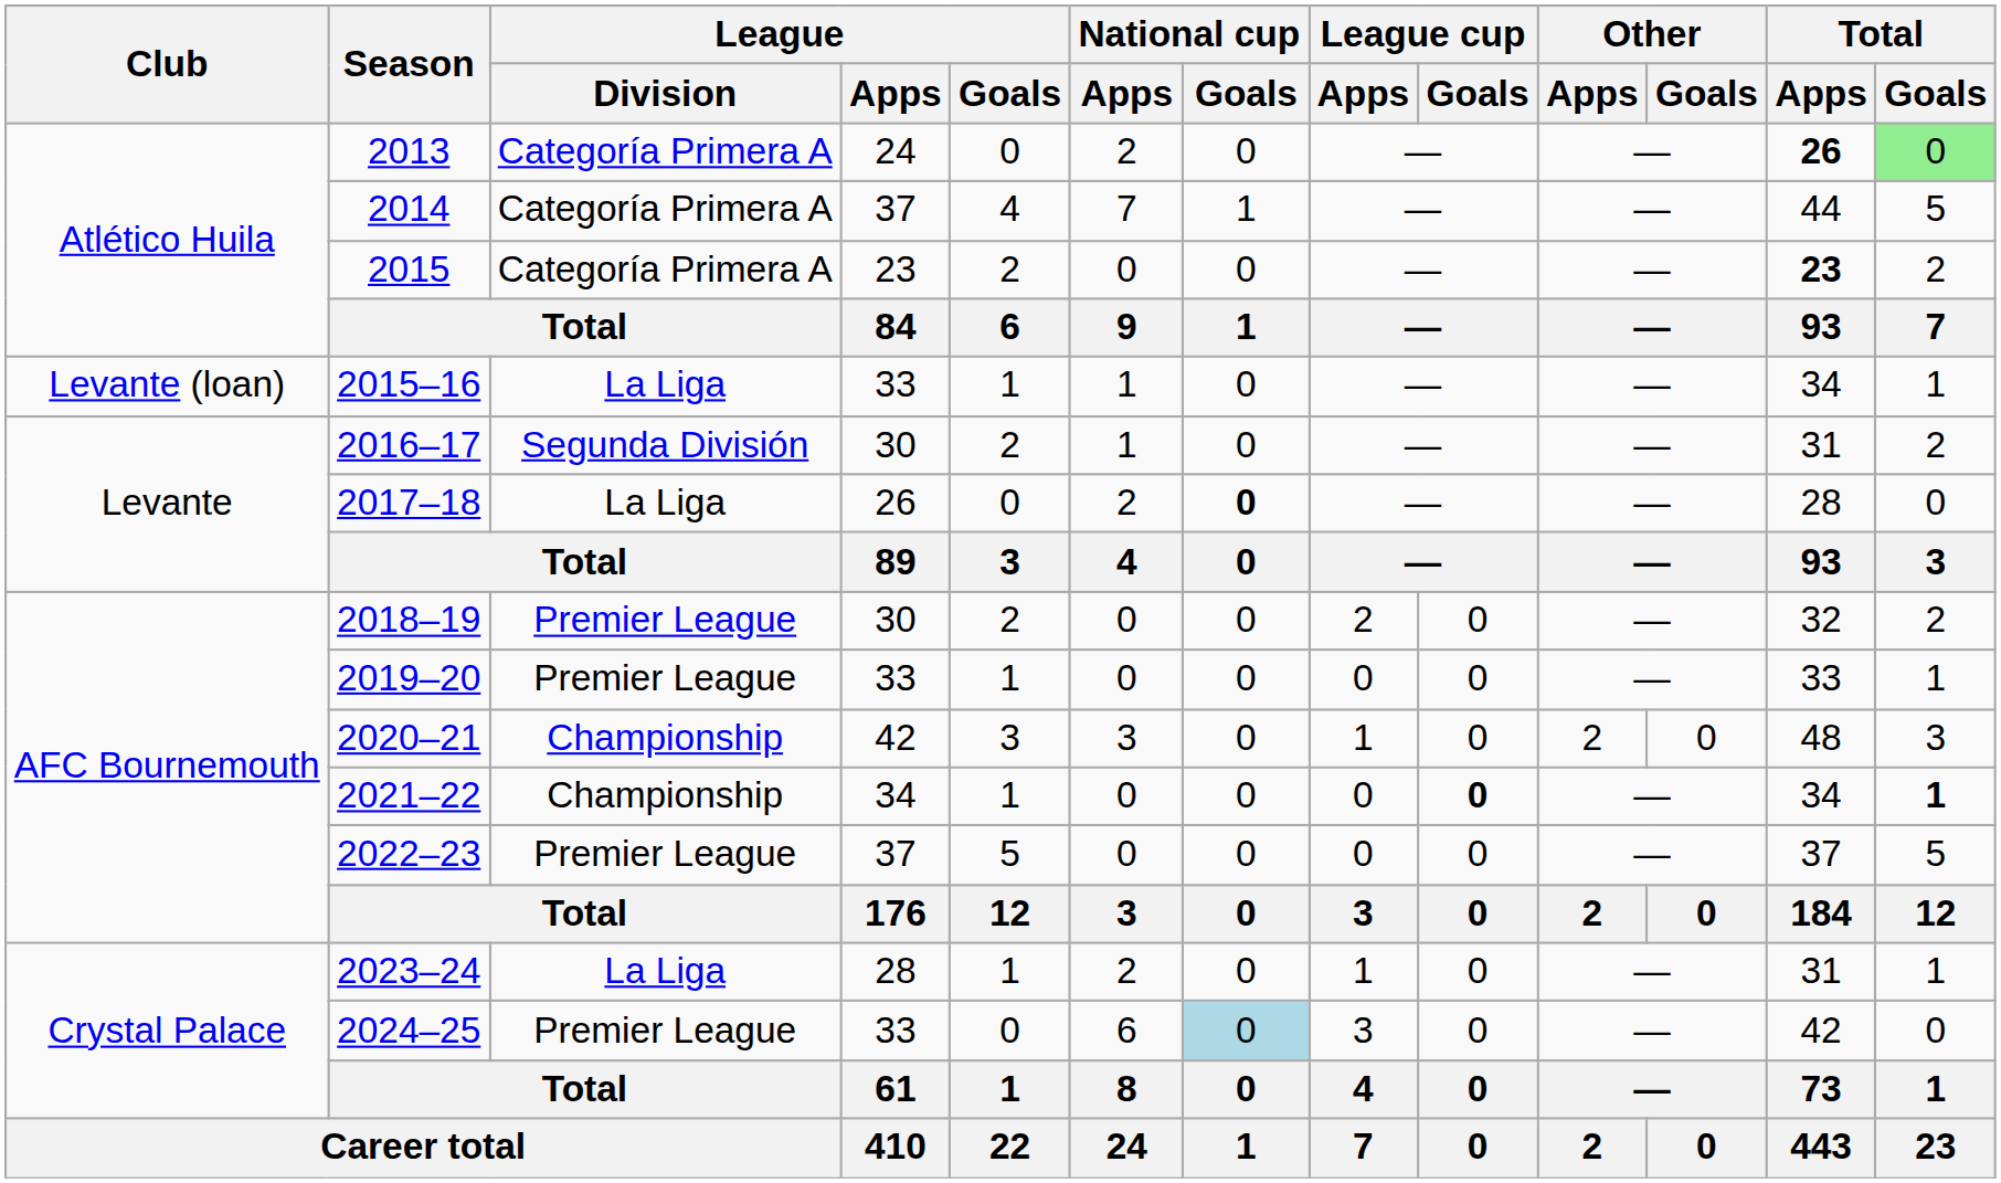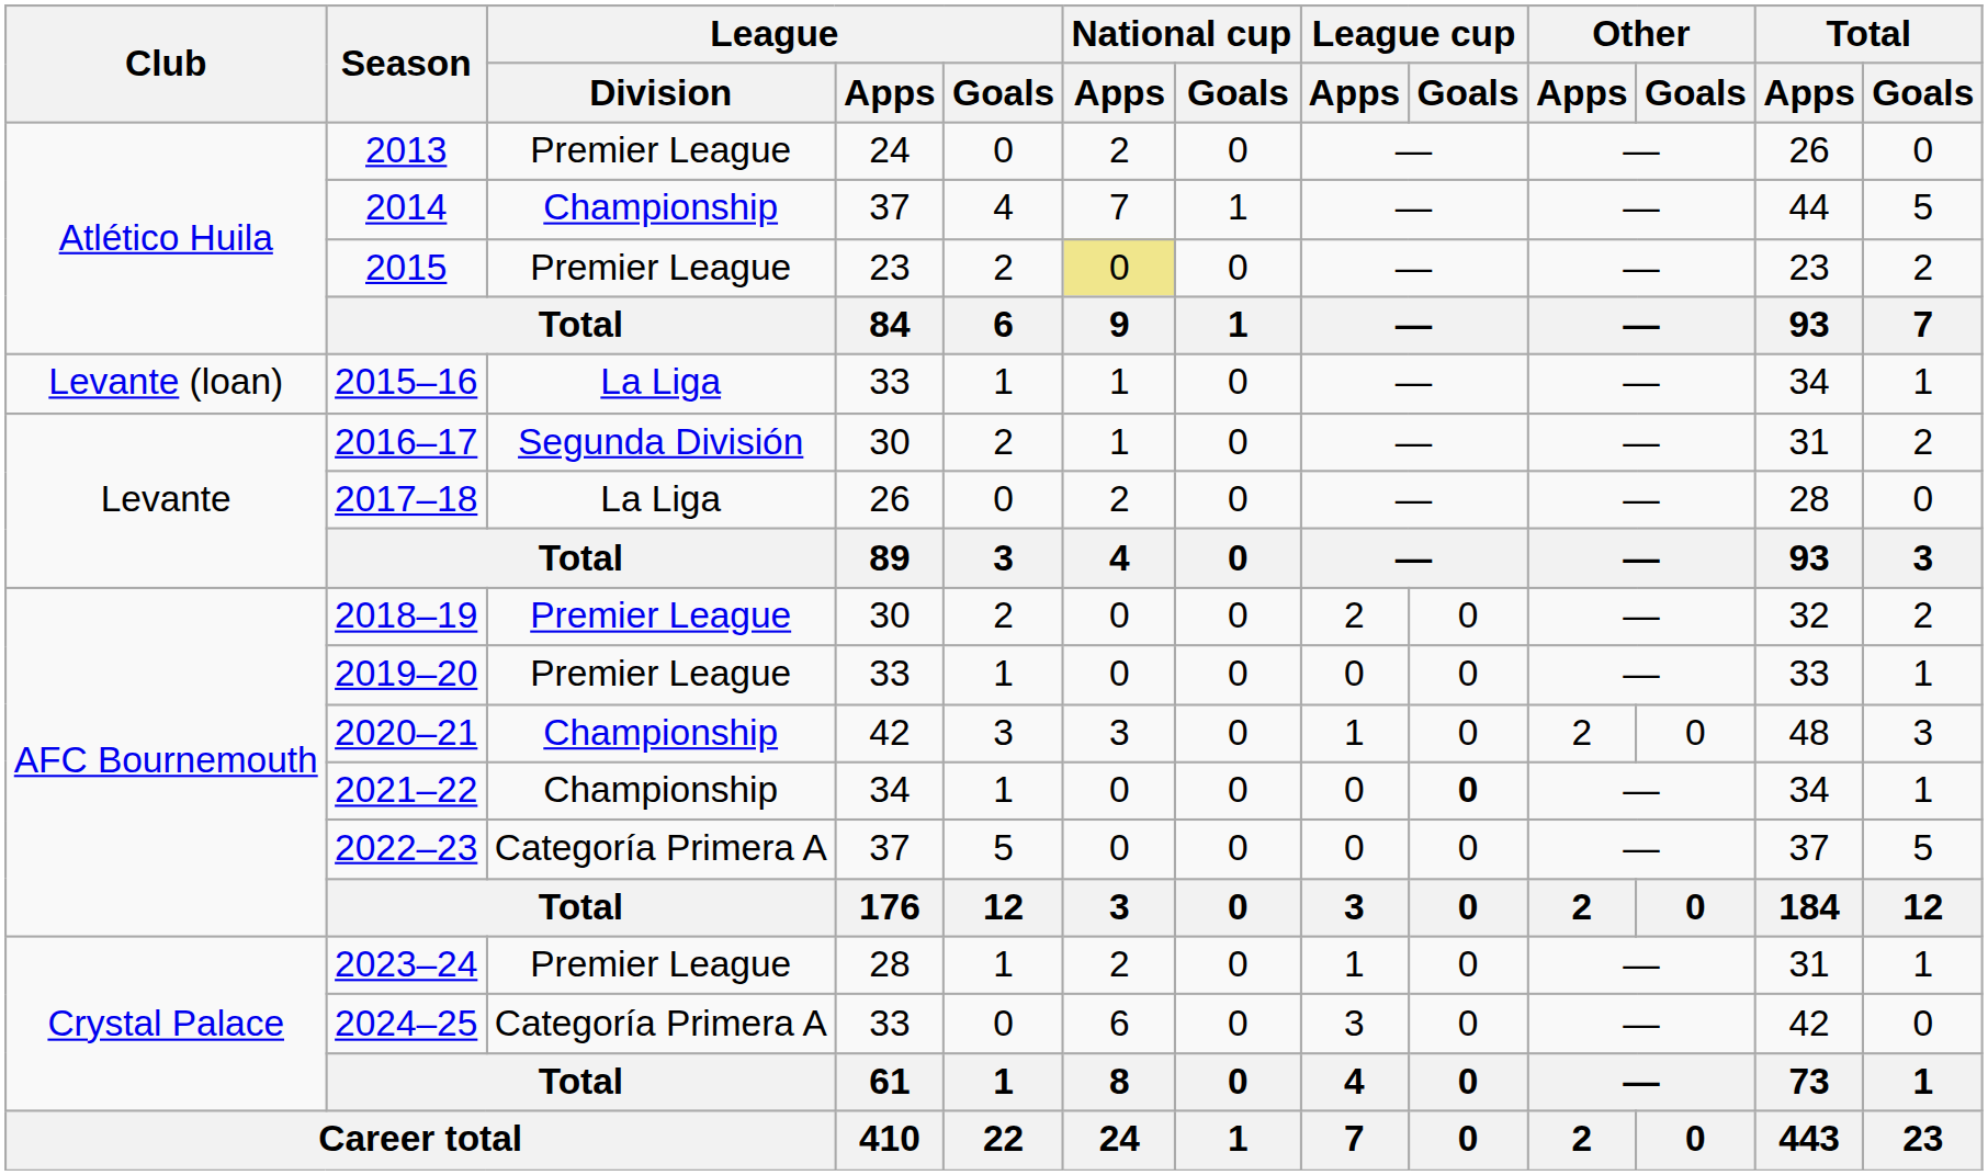2013 | League / Division: Categoría Primera A -> Premier League
2013 | Total / Apps: bold -> normal
2013 | Total / Goals: lightgreen background -> no background
2014 | League / Division: Categoría Primera A -> Championship
2015 | League / Division: Categoría Primera A -> Premier League
2015 | National cup / Apps: no background -> khaki background
2015 | Total / Apps: bold -> normal
2017–18 | National cup / Goals: bold -> normal
2021–22 | Total / Goals: bold -> normal
2022–23 | League / Division: Premier League -> Categoría Primera A
2023–24 | League / Division: La Liga -> Premier League
2024–25 | League / Division: Premier League -> Categoría Primera A
2024–25 | National cup / Goals: lightblue background -> no background
